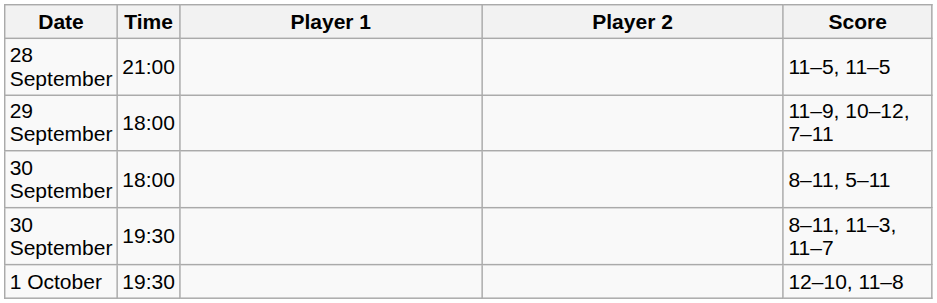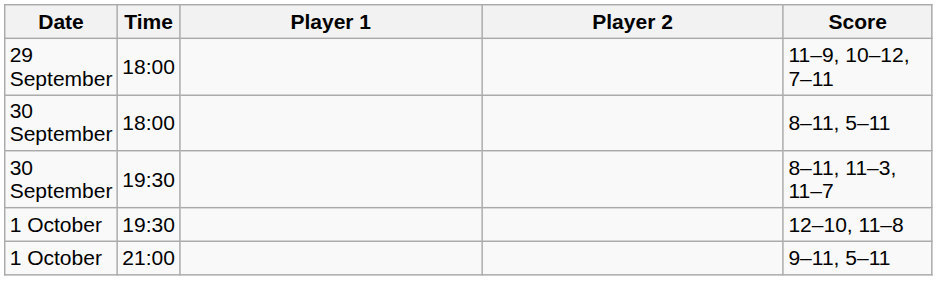- row: 28 September | 21:00 | 11–5, 11–5
+ row: 1 October | 21:00 | 9–11, 5–11
